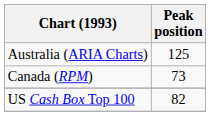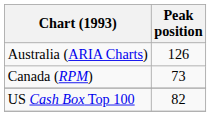Australia (ARIA Charts) | Peak position: 125 -> 126
